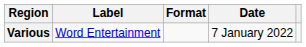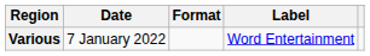columns swapped: Date <-> Label
